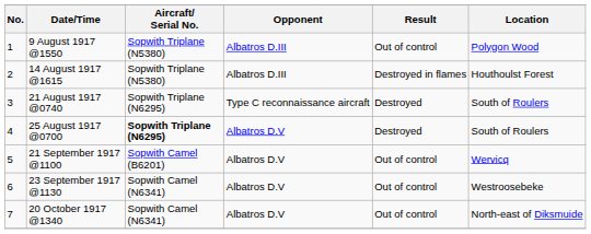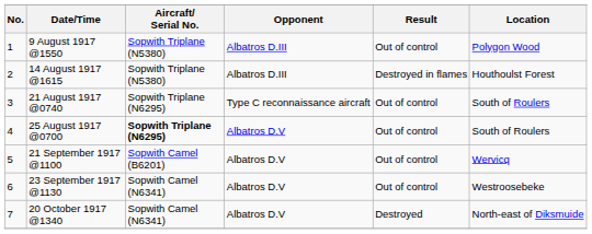21 August 1917 @0740 | Result: Destroyed -> Out of control
25 August 1917 @0700 | Result: Destroyed -> Out of control
20 October 1917 @1340 | Result: Out of control -> Destroyed
